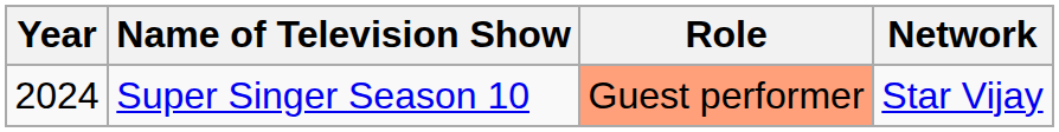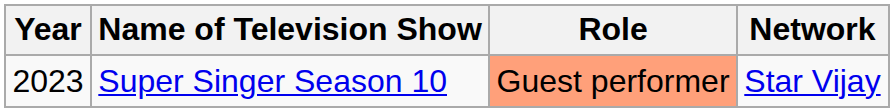Super Singer Season 10 | Year: 2024 -> 2023
